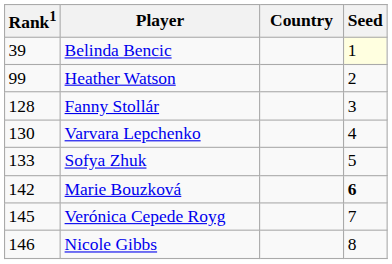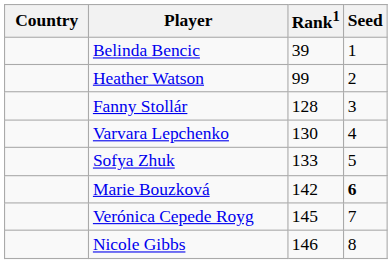columns swapped: Country <-> Rank1
Belinda Bencic | Seed: lightyellow background -> no background
